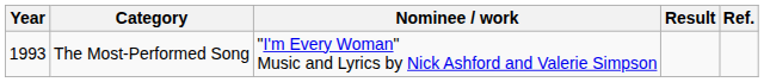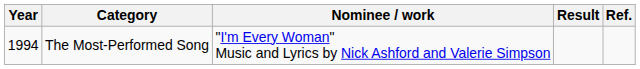The Most-Performed Song | Year: 1993 -> 1994
